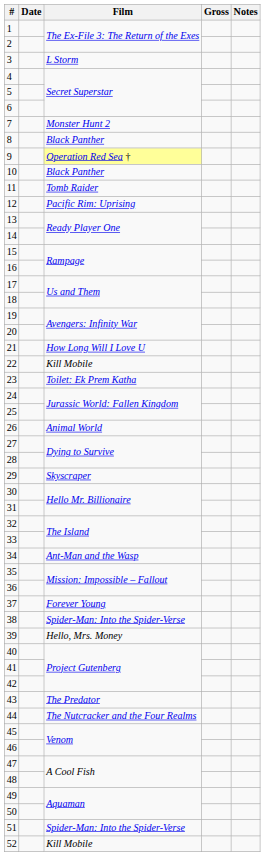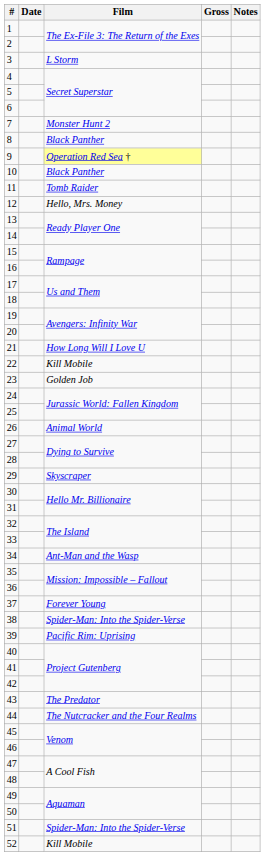12 | Film: Pacific Rim: Uprising -> Hello, Mrs. Money
23 | Film: Toilet: Ek Prem Katha -> Golden Job
39 | Film: Hello, Mrs. Money -> Pacific Rim: Uprising
